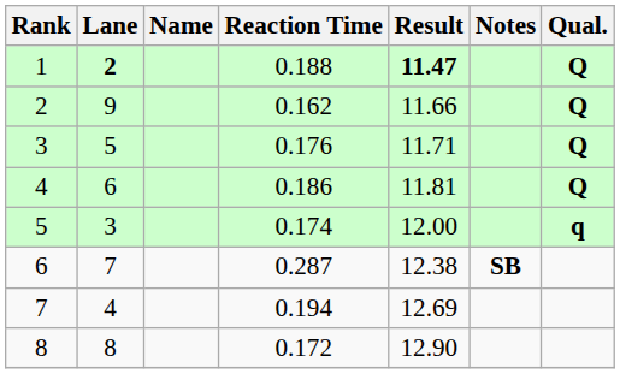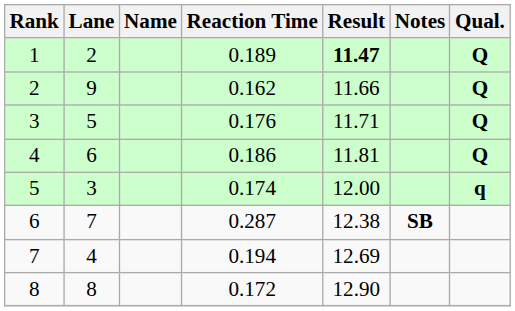1 | Lane: bold -> normal
1 | Reaction Time: 0.188 -> 0.189
